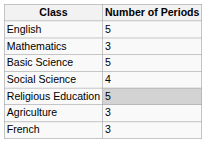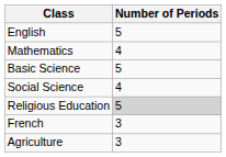Mathematics | Number of Periods: 3 -> 4
rows swapped: French <-> Agriculture
